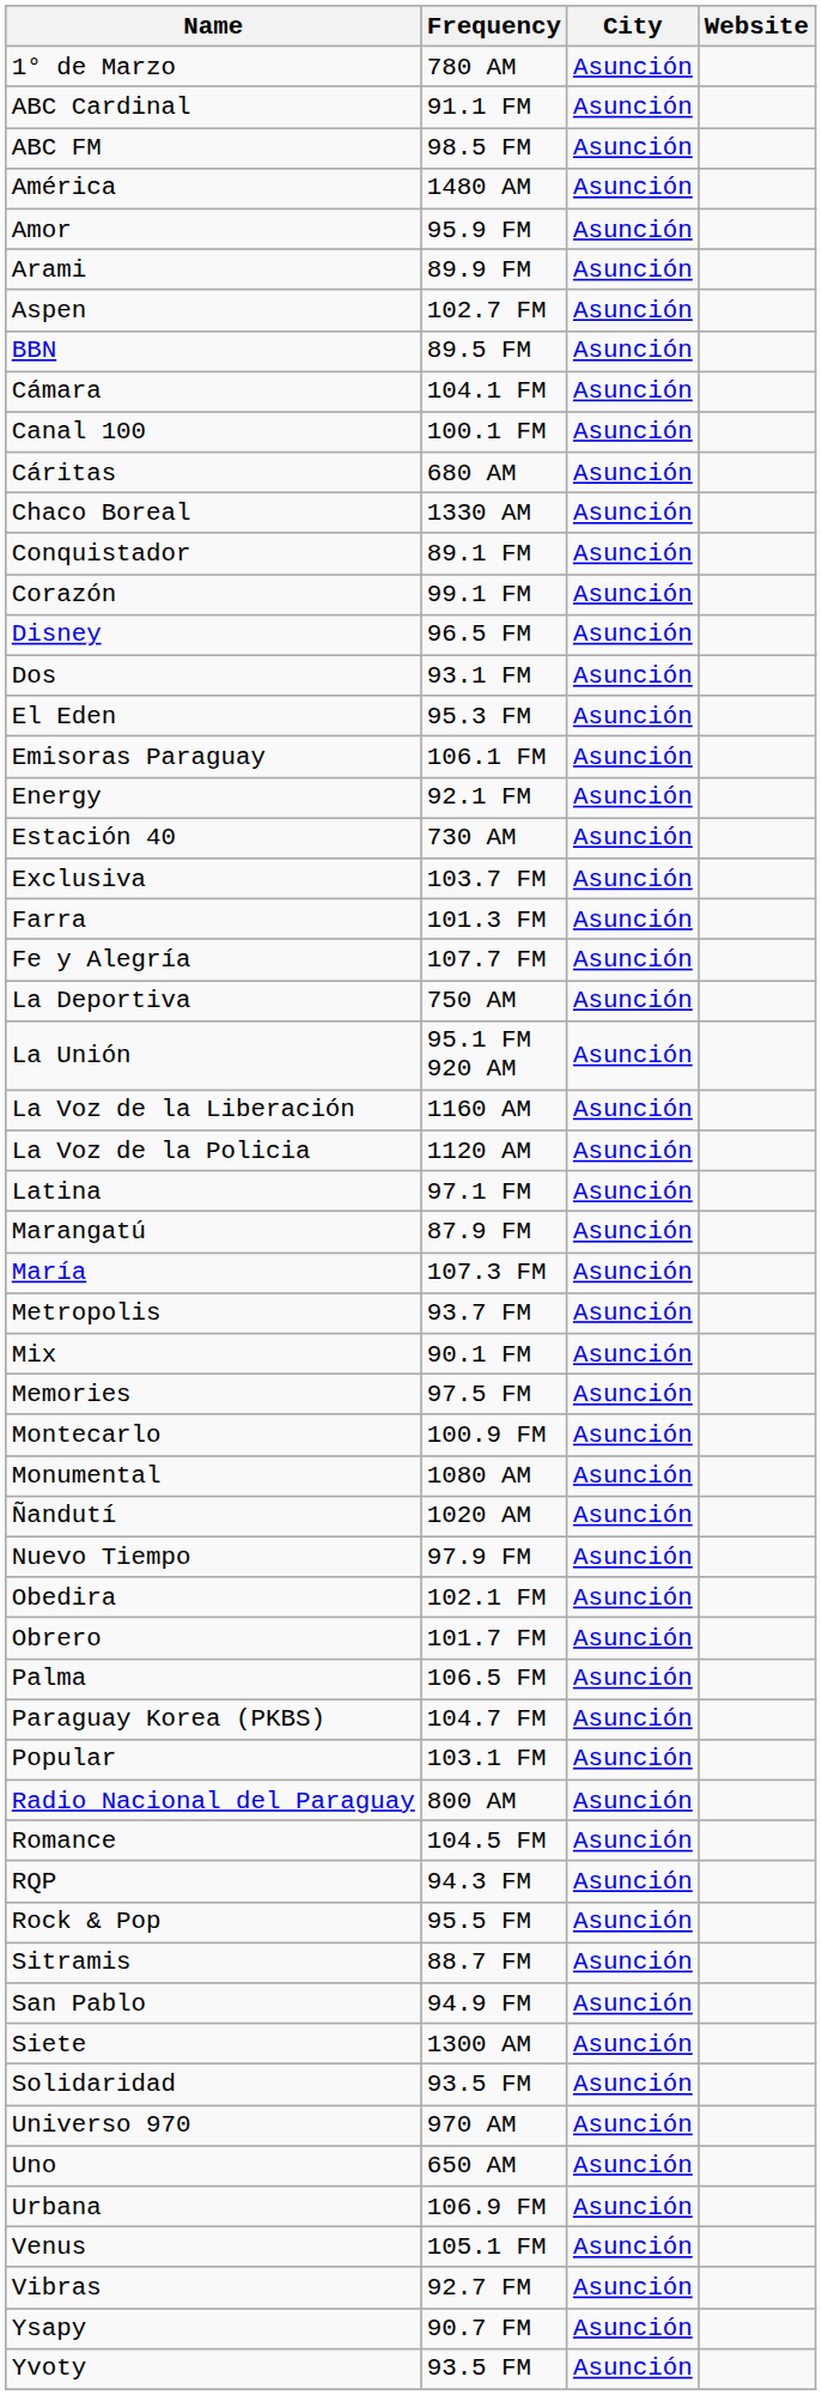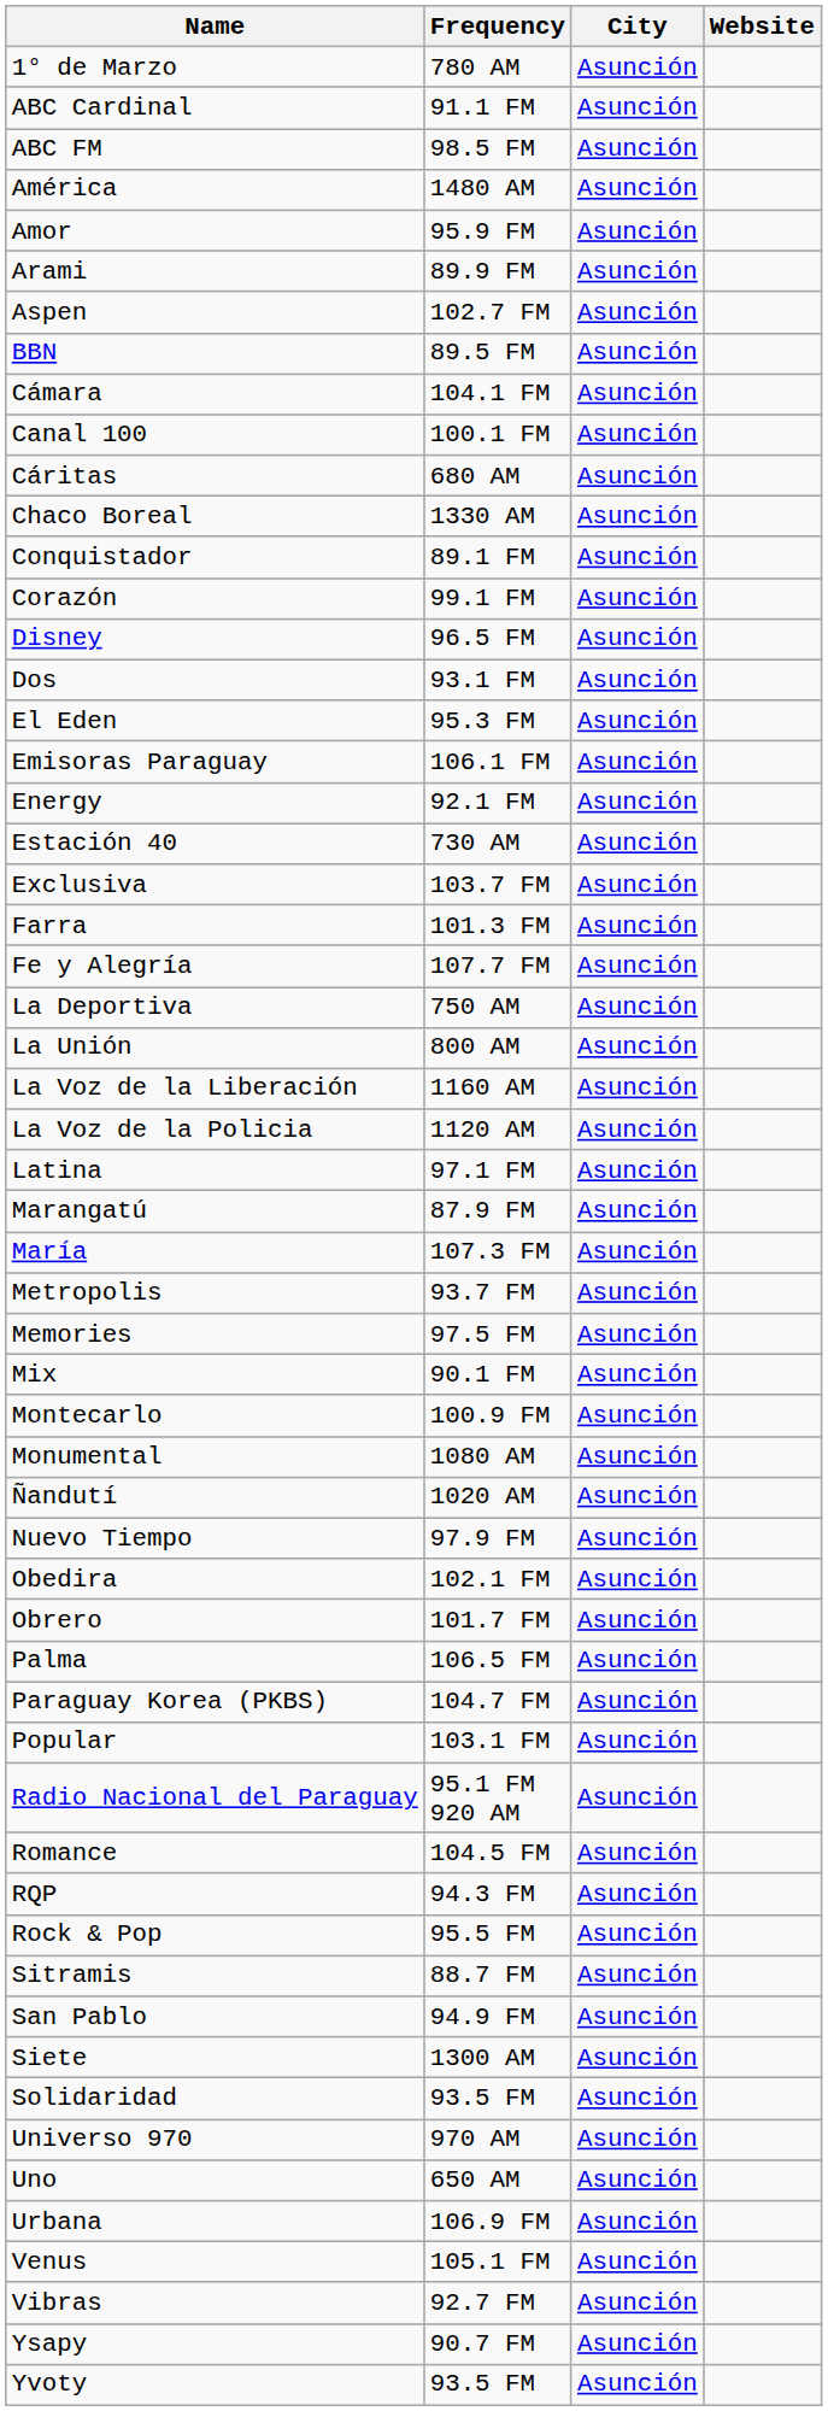La Unión | Frequency: 95.1 FM 920 AM -> 800 AM
rows swapped: Memories <-> Mix
Radio Nacional del Paraguay | Frequency: 800 AM -> 95.1 FM 920 AM
